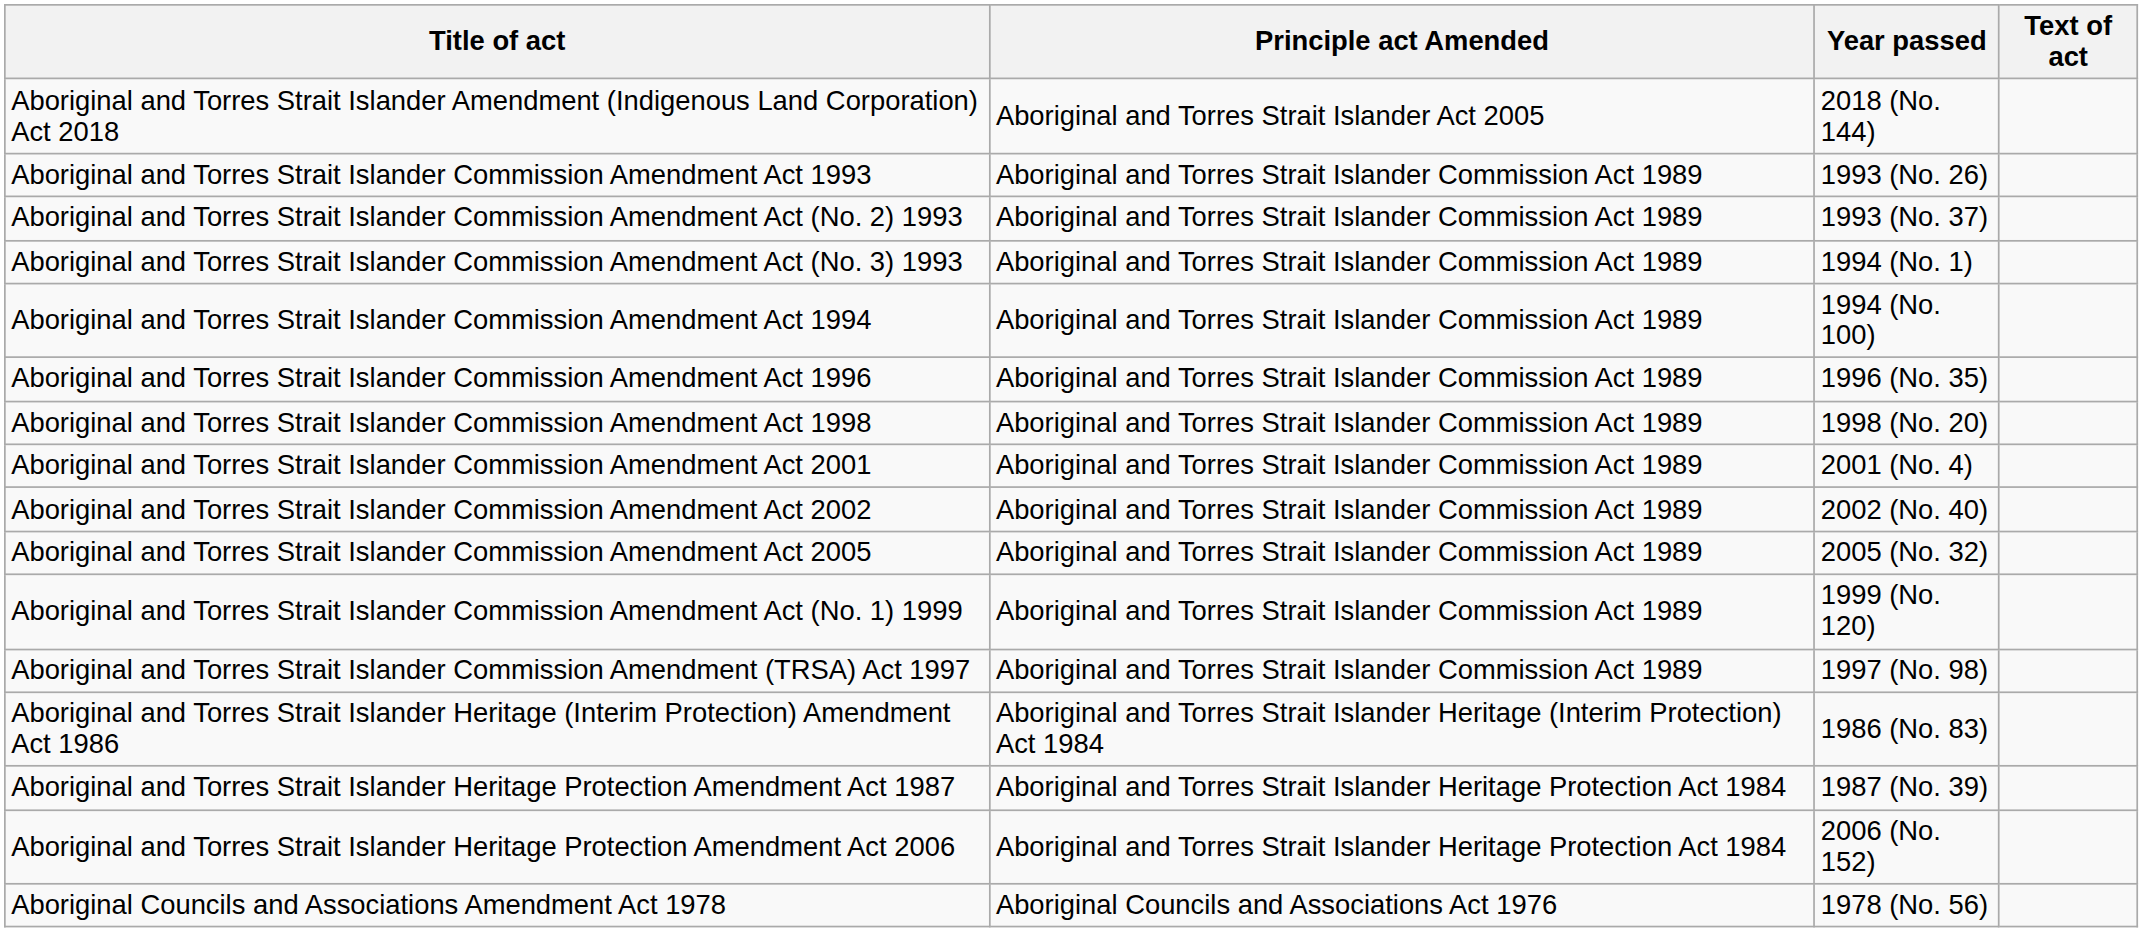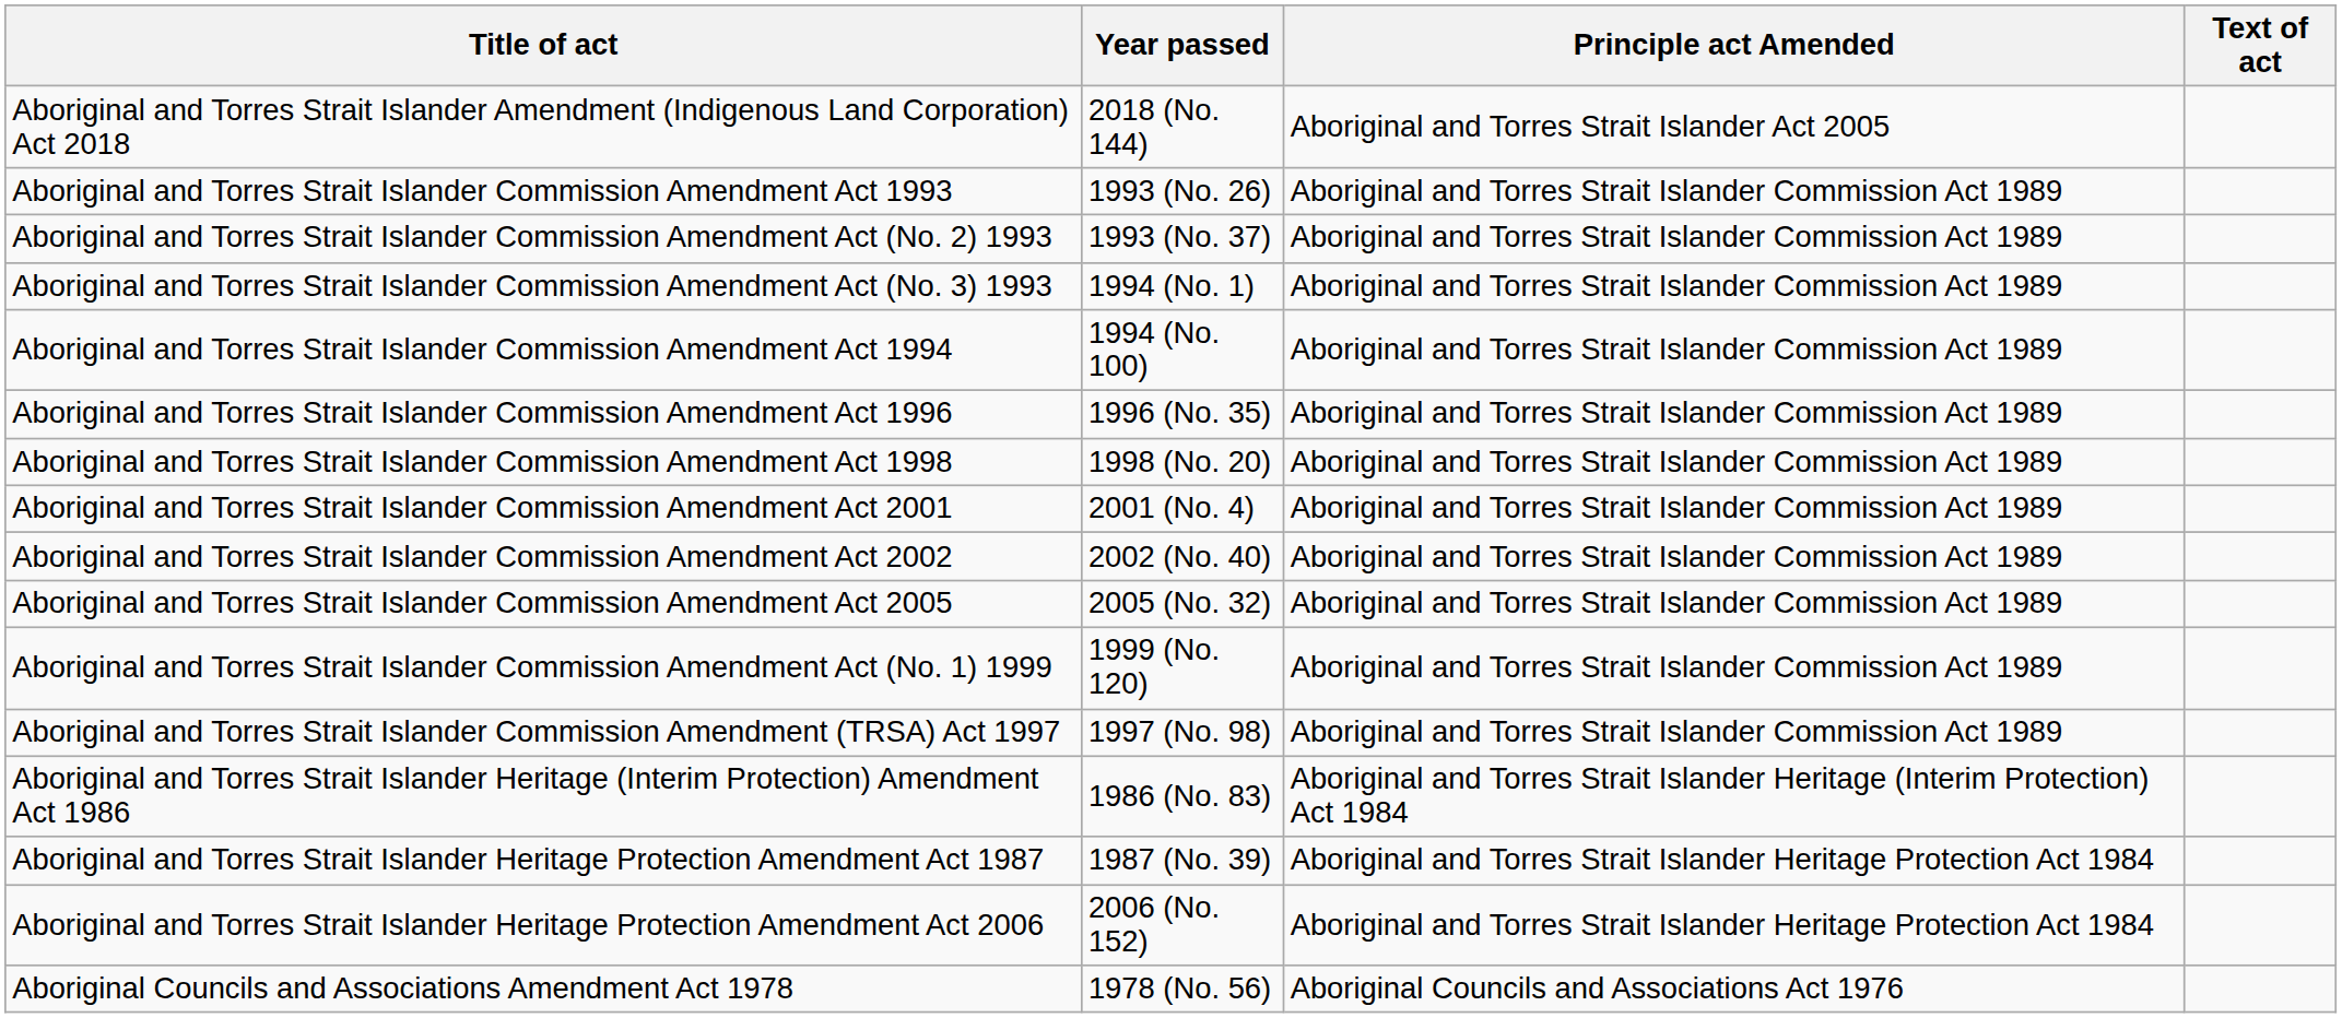columns swapped: Year passed <-> Principle act Amended
